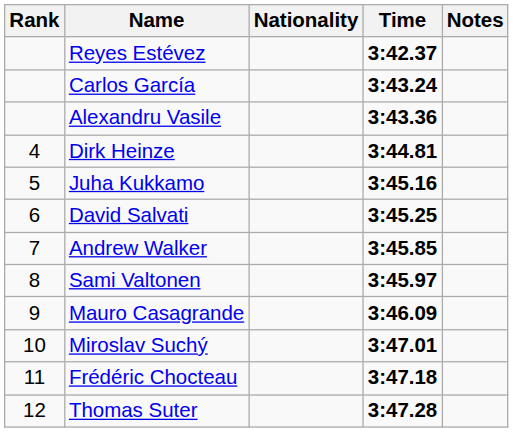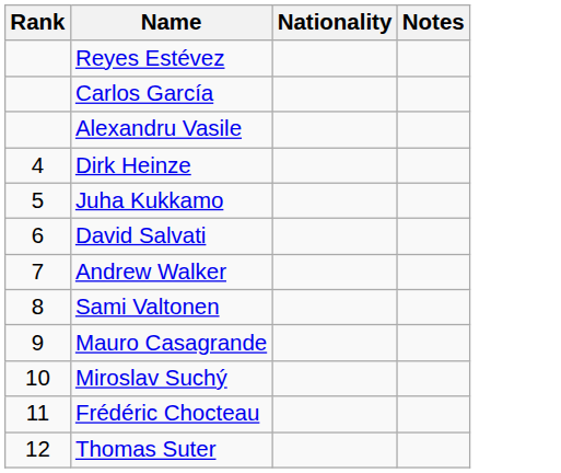- column: Time | 3:42.37 | 3:43.24 | 3:43.36 | 3:44.81 | 3:45.16 | 3:45.25 | 3:45.85 | 3:45.97 | 3:46.09 | 3:47.01 | 3:47.18 | 3:47.28
